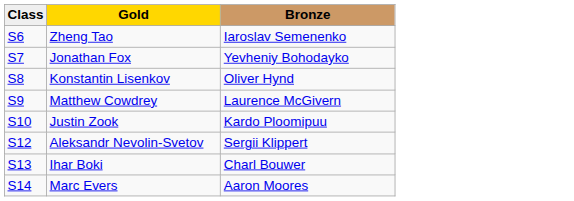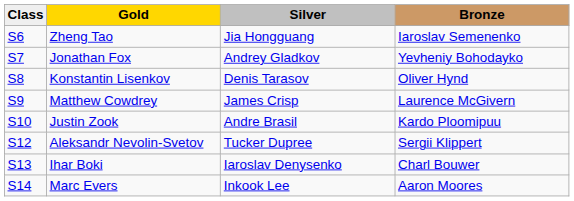+ column: Silver | Jia Hongguang | Andrey Gladkov | Denis Tarasov | James Crisp | Andre Brasil | Tucker Dupree | Iaroslav Denysenko | Inkook Lee
